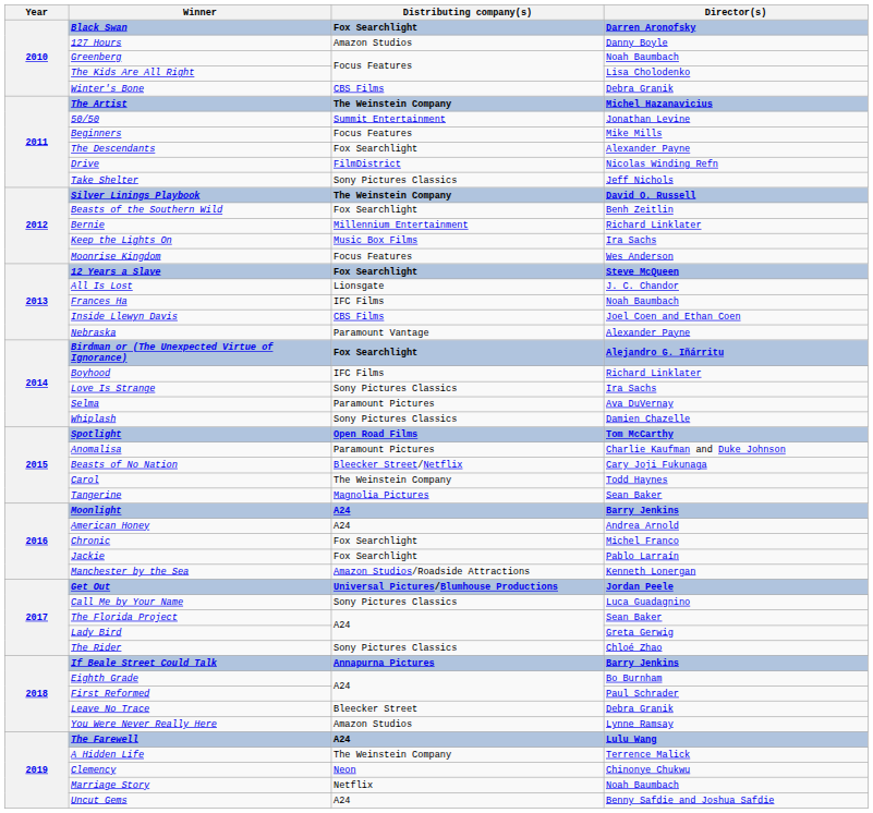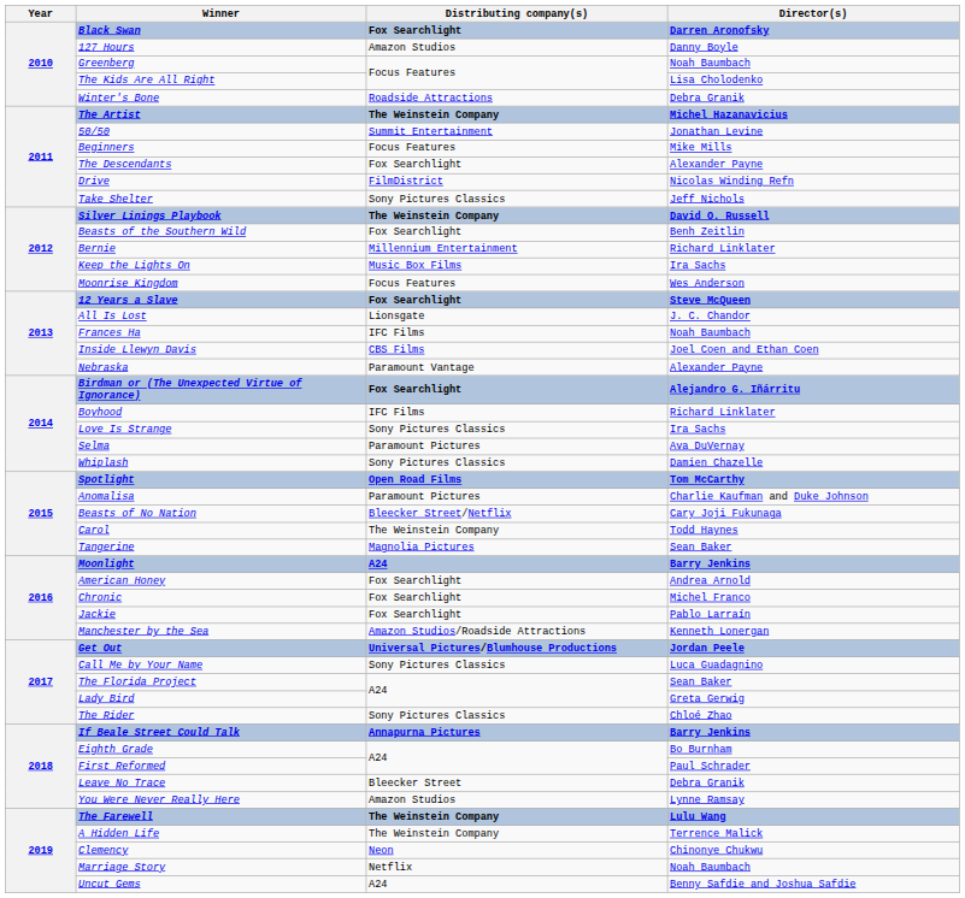Winter's Bone | Distributing company(s): CBS Films -> Roadside Attractions
American Honey | Distributing company(s): A24 -> Fox Searchlight
The Farewell | Distributing company(s): A24 -> The Weinstein Company
